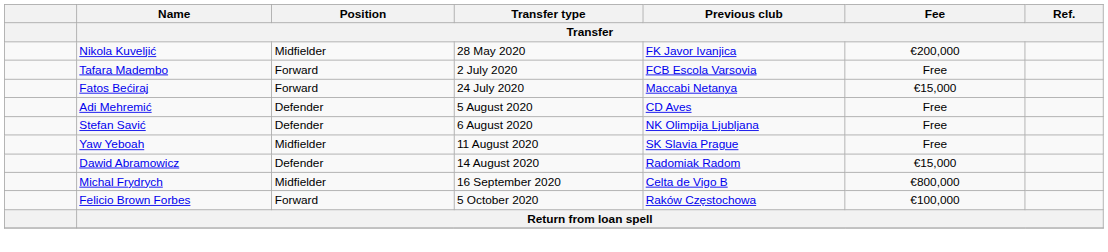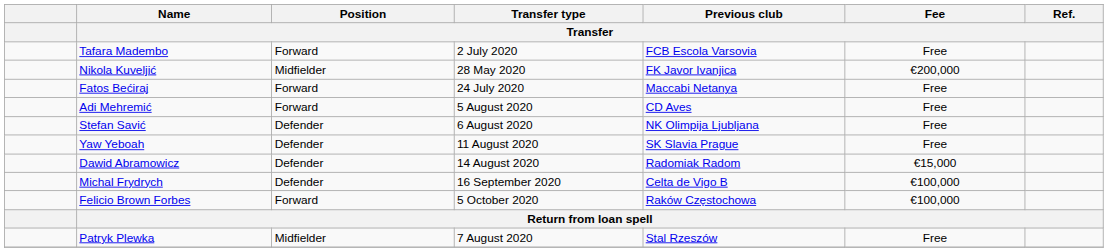rows swapped: Nikola Kuveljić <-> Tafara Madembo
Fatos Bećiraj | Fee / Transfer: €15,000 -> Free
Adi Mehremić | Position / Transfer: Defender -> Forward
Yaw Yeboah | Position / Transfer: Midfielder -> Defender
Michal Frydrych | Position / Transfer: Midfielder -> Defender
Michal Frydrych | Fee / Transfer: €800,000 -> €100,000
+ row: Patryk Plewka | Midfielder | 7 August 2020 | Stal Rzeszów | Free
